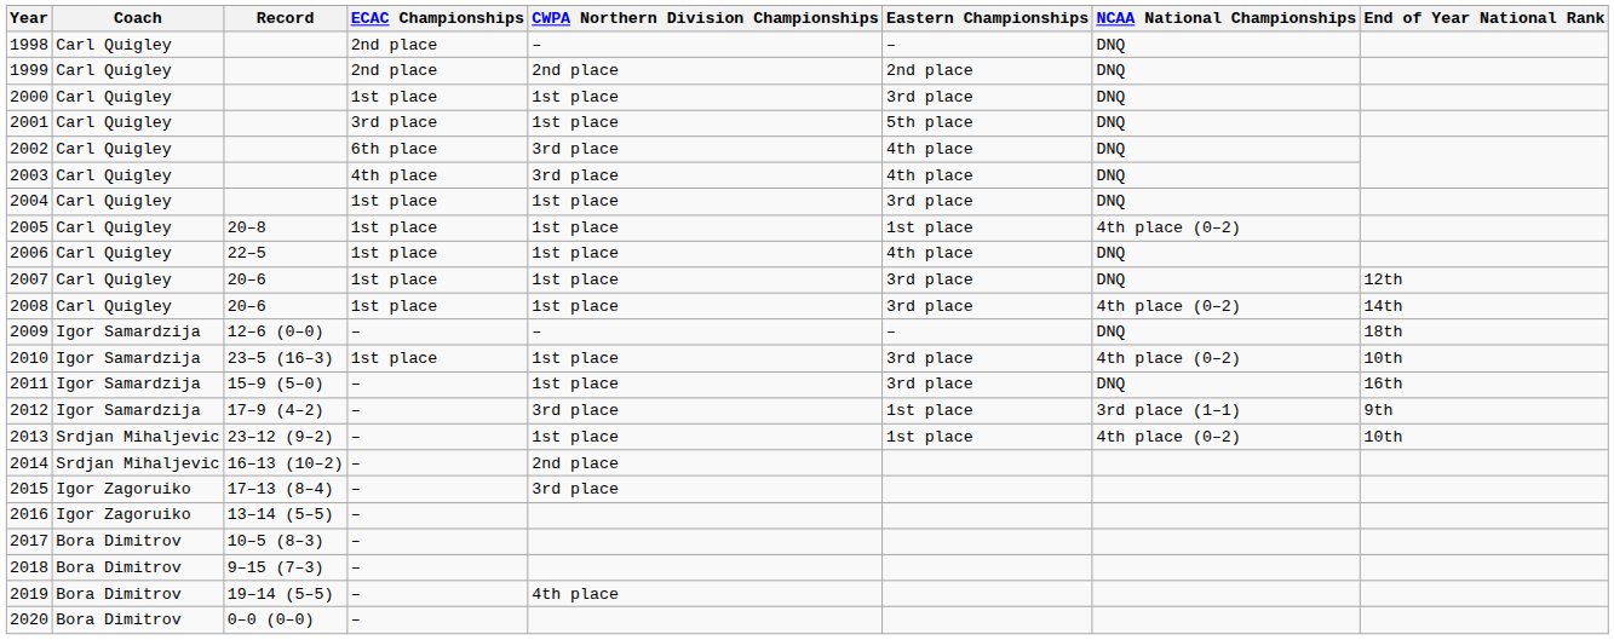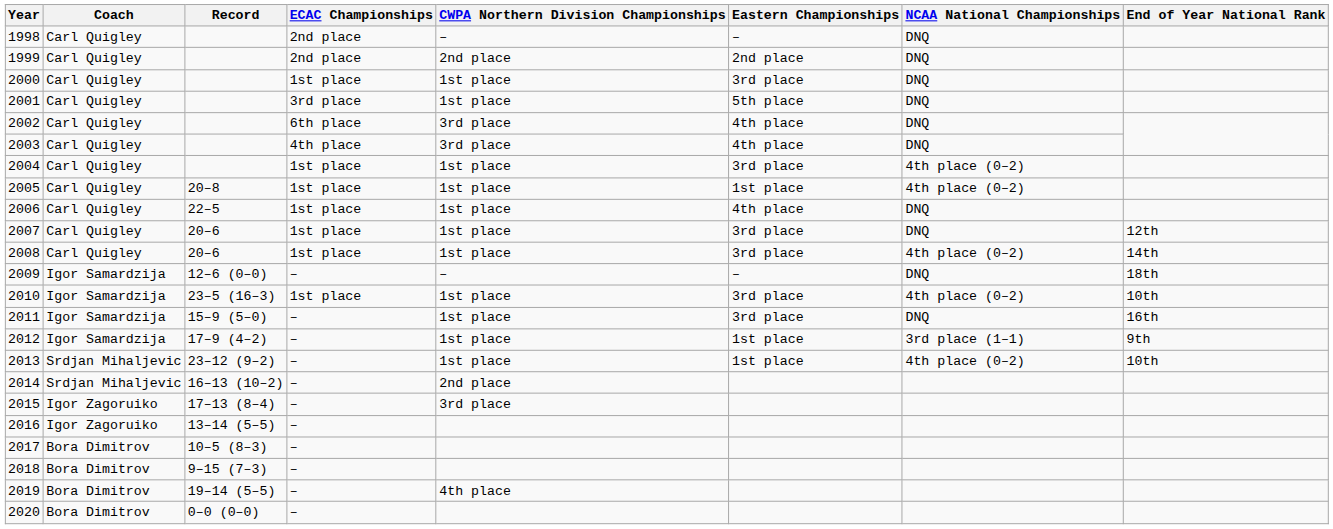2004 | NCAA National Championships: DNQ -> 4th place (0–2)
2012 | CWPA Northern Division Championships: 3rd place -> 1st place
